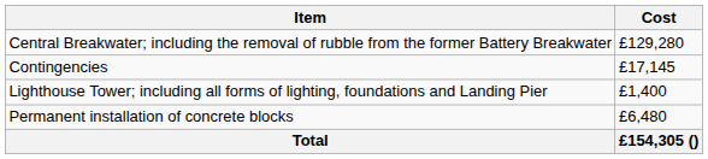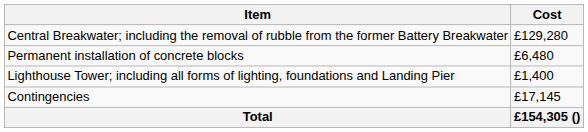rows swapped: Permanent installation of concrete blocks <-> Contingencies
